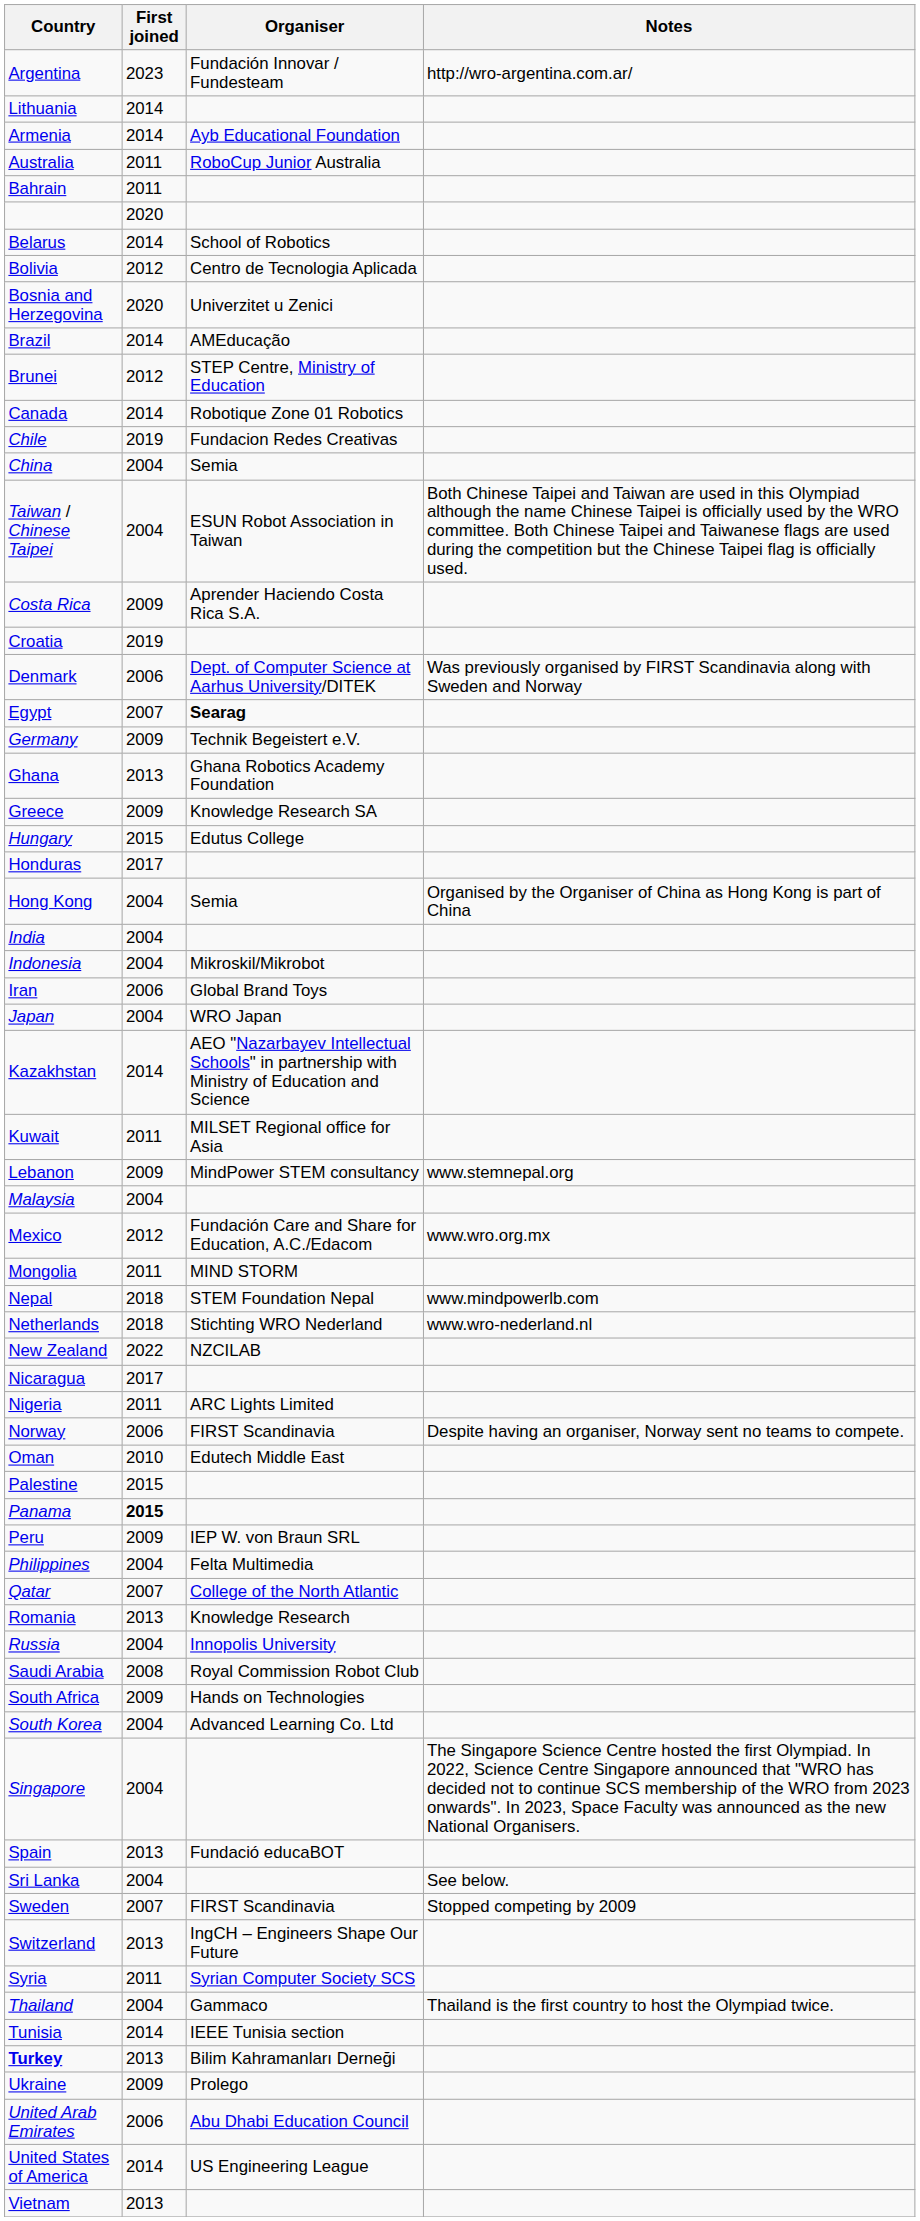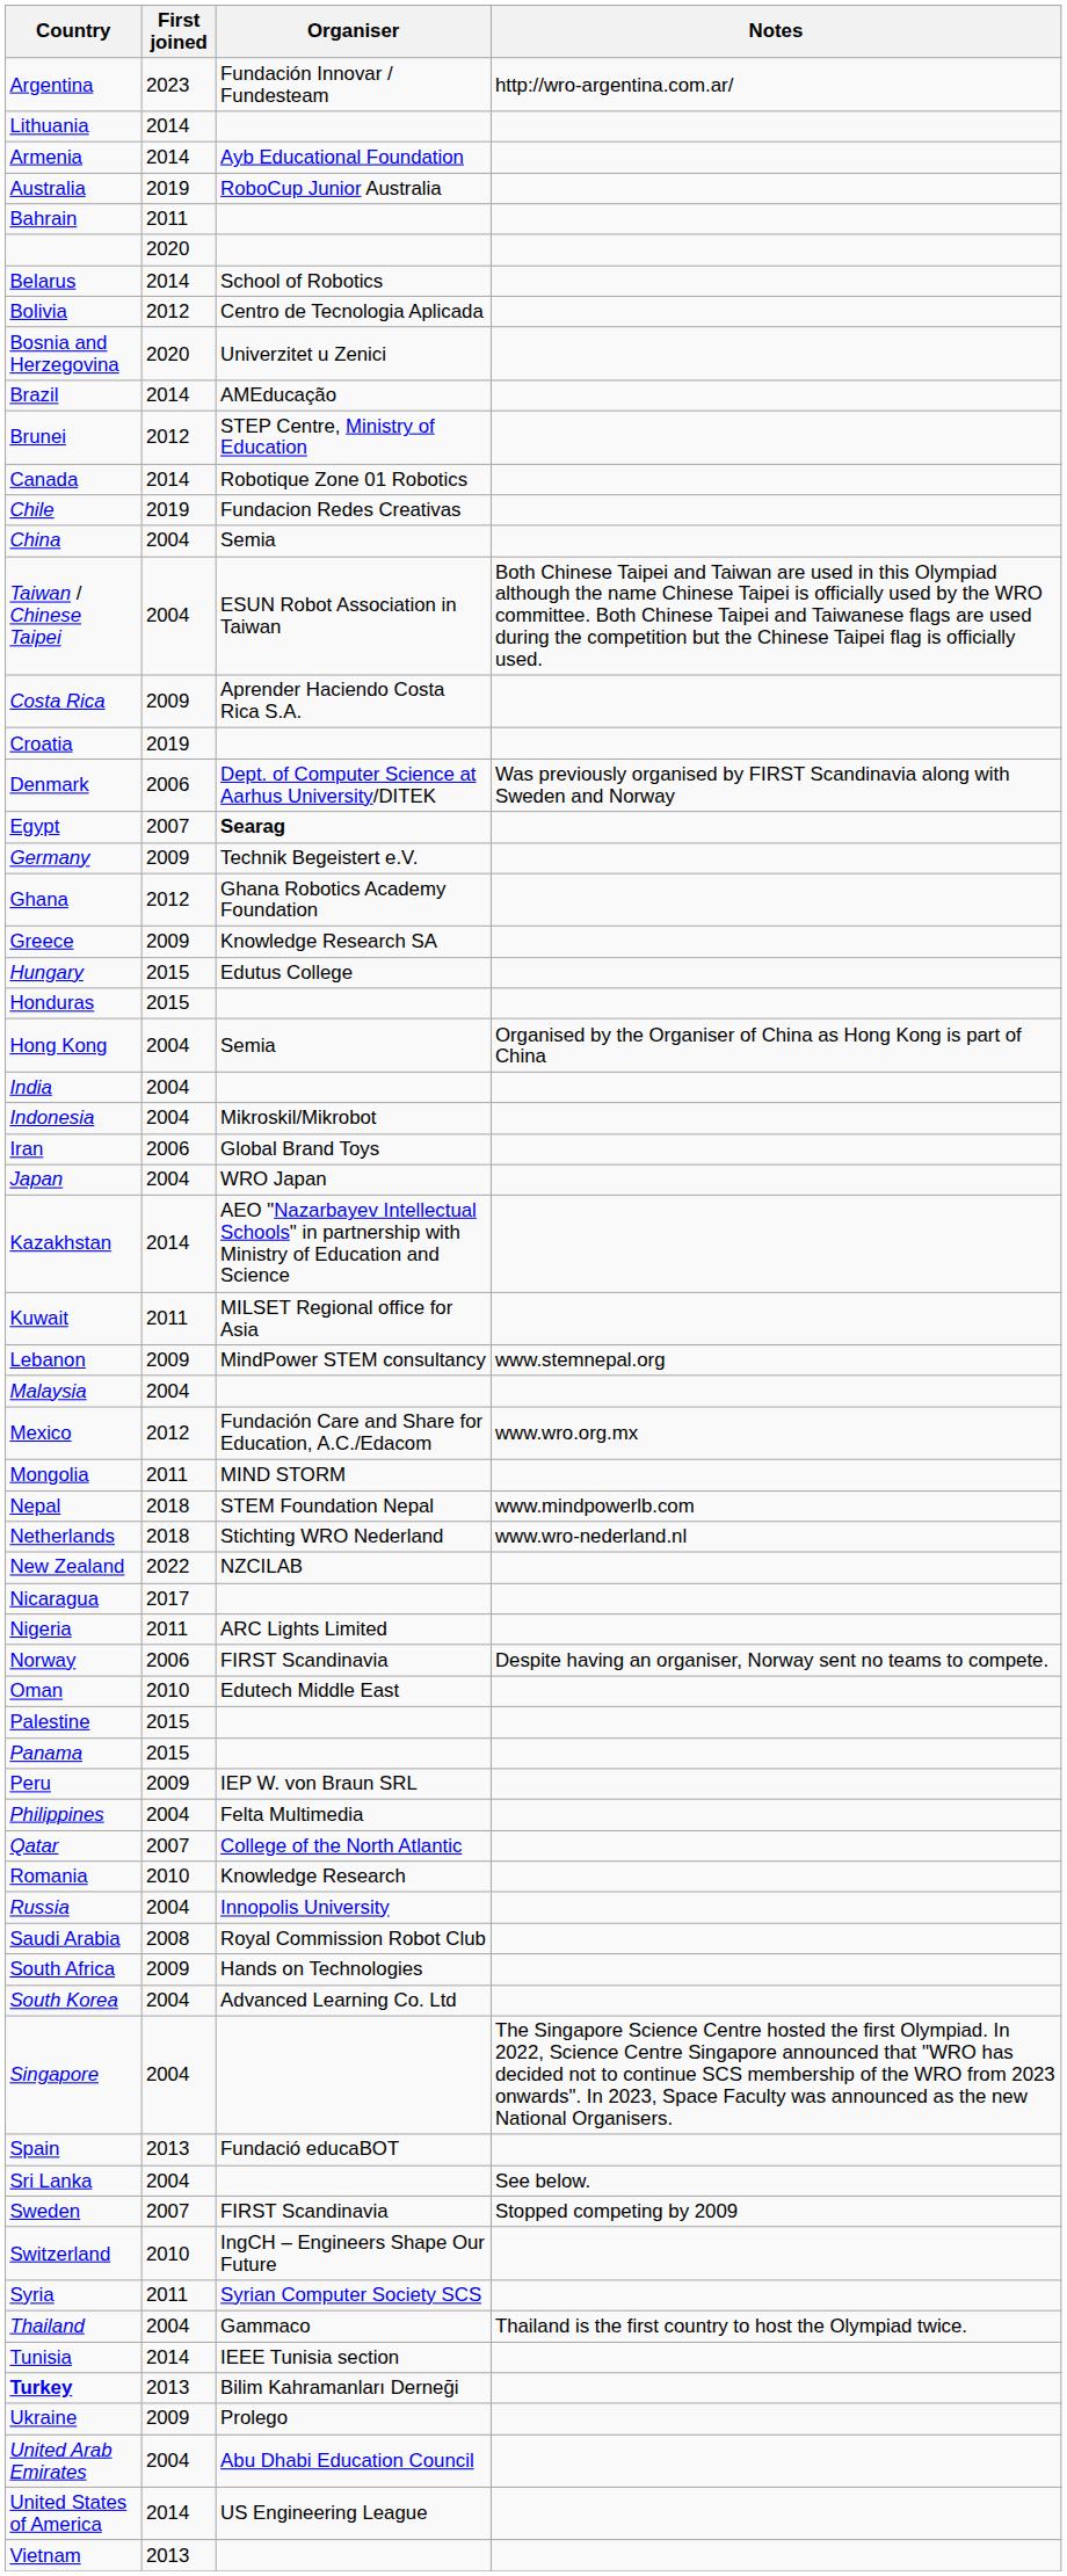Australia | First joined: 2011 -> 2019
Ghana | First joined: 2013 -> 2012
Honduras | First joined: 2017 -> 2015
Panama | First joined: bold -> normal
Romania | First joined: 2013 -> 2010
Switzerland | First joined: 2013 -> 2010
United Arab Emirates | First joined: 2006 -> 2004
